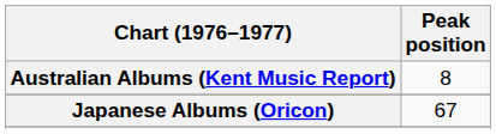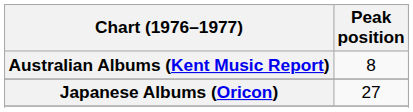Japanese Albums (Oricon) | Peak position: 67 -> 27
